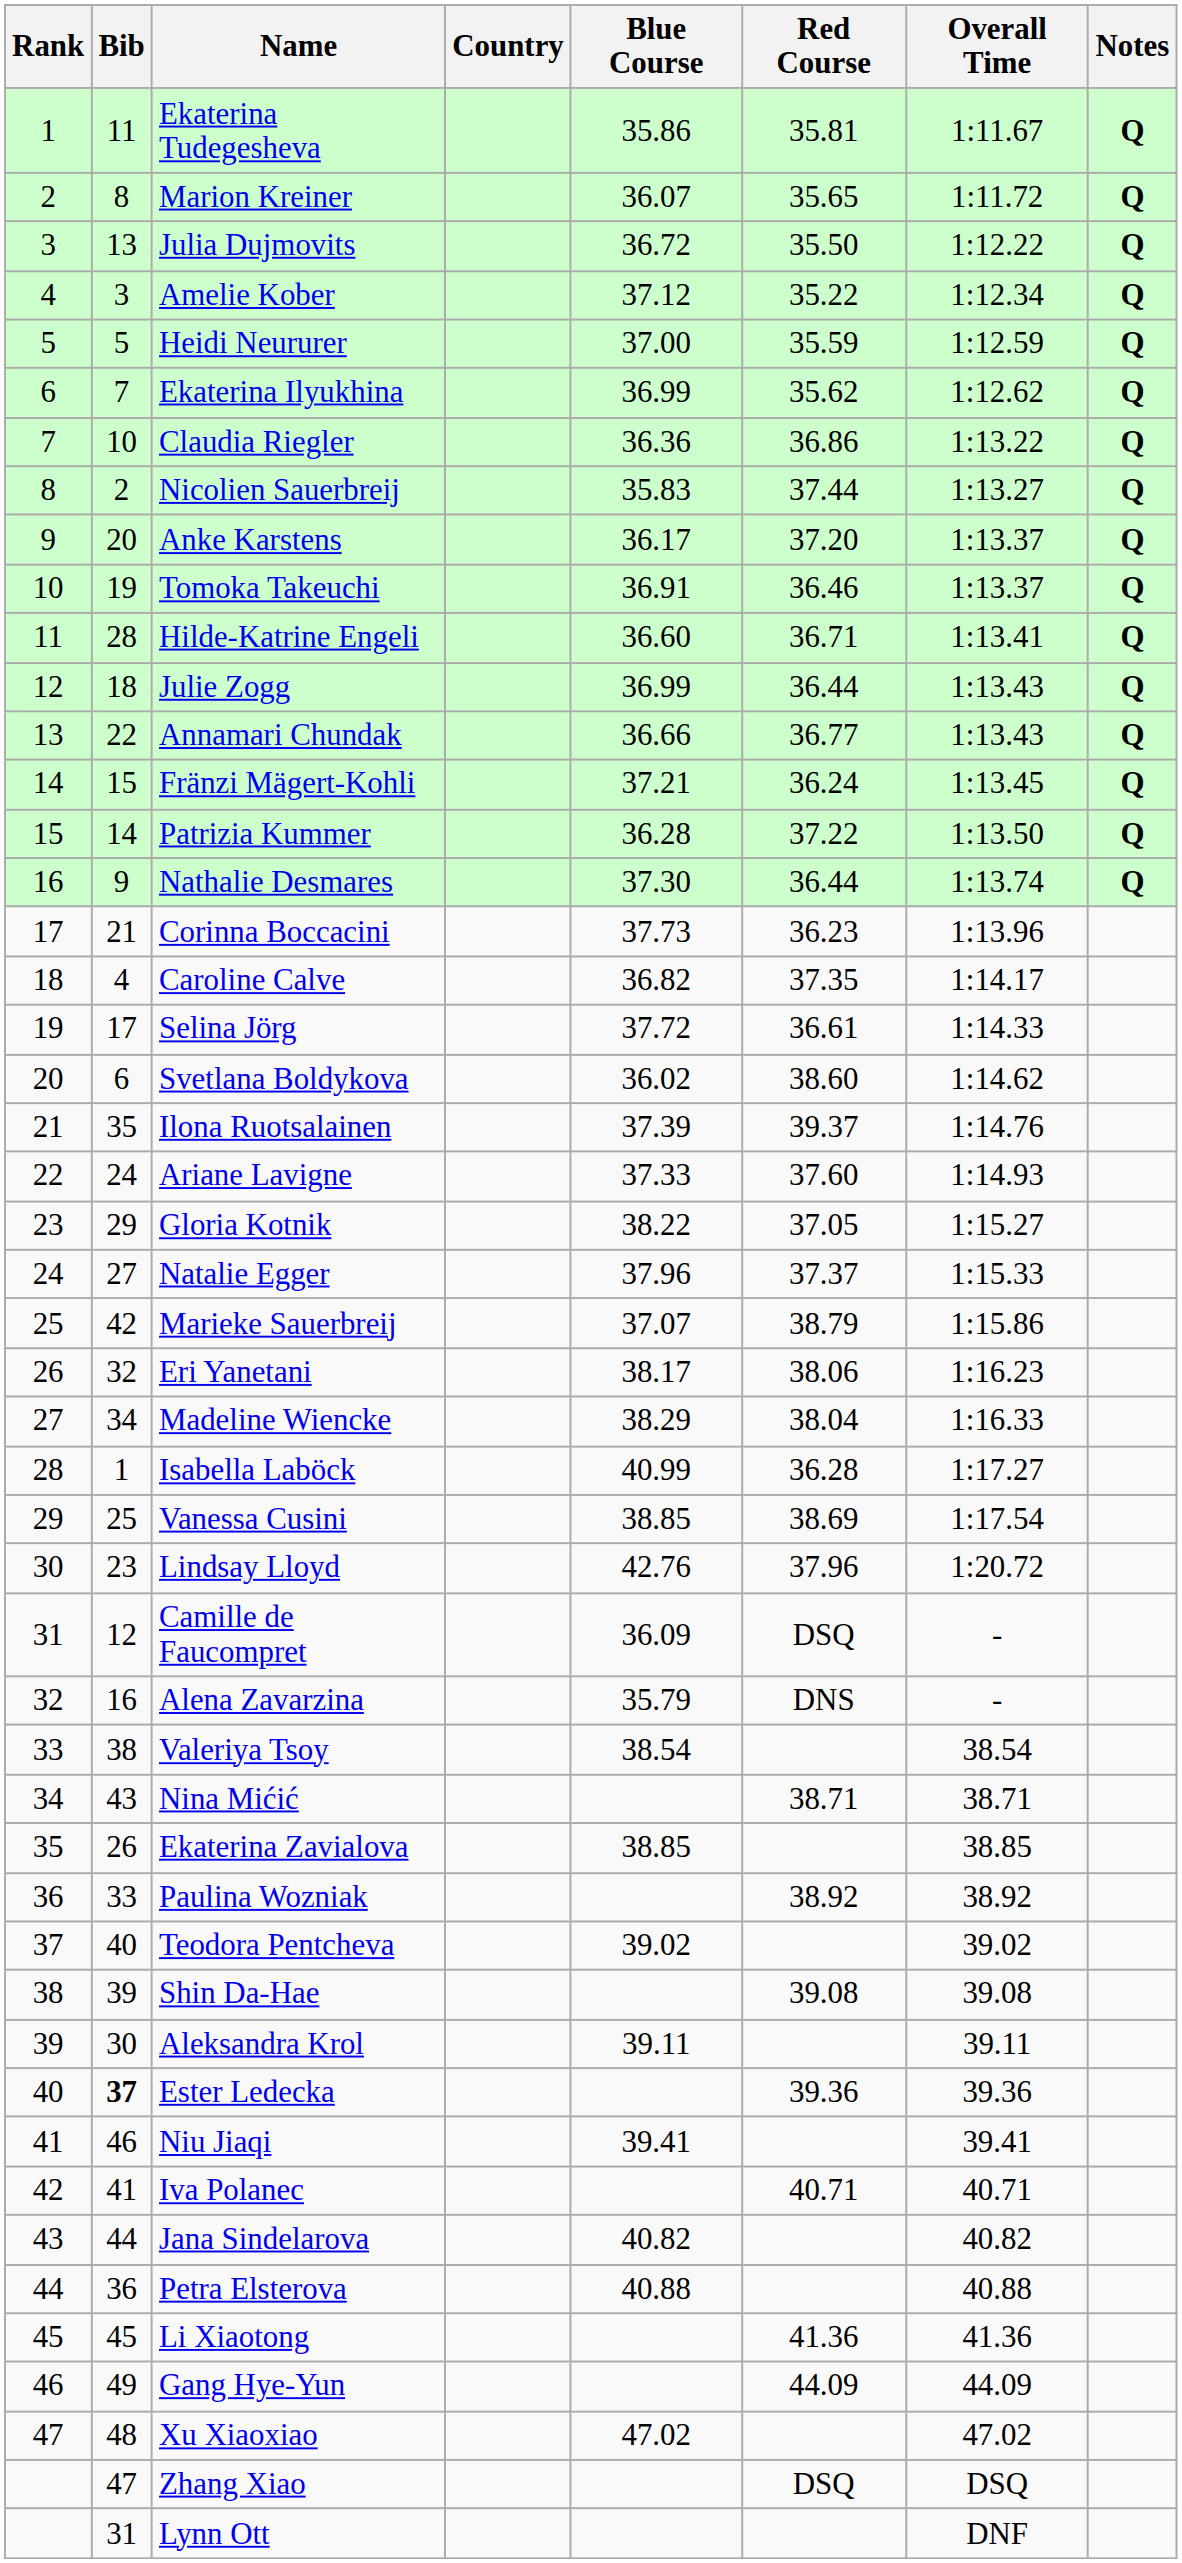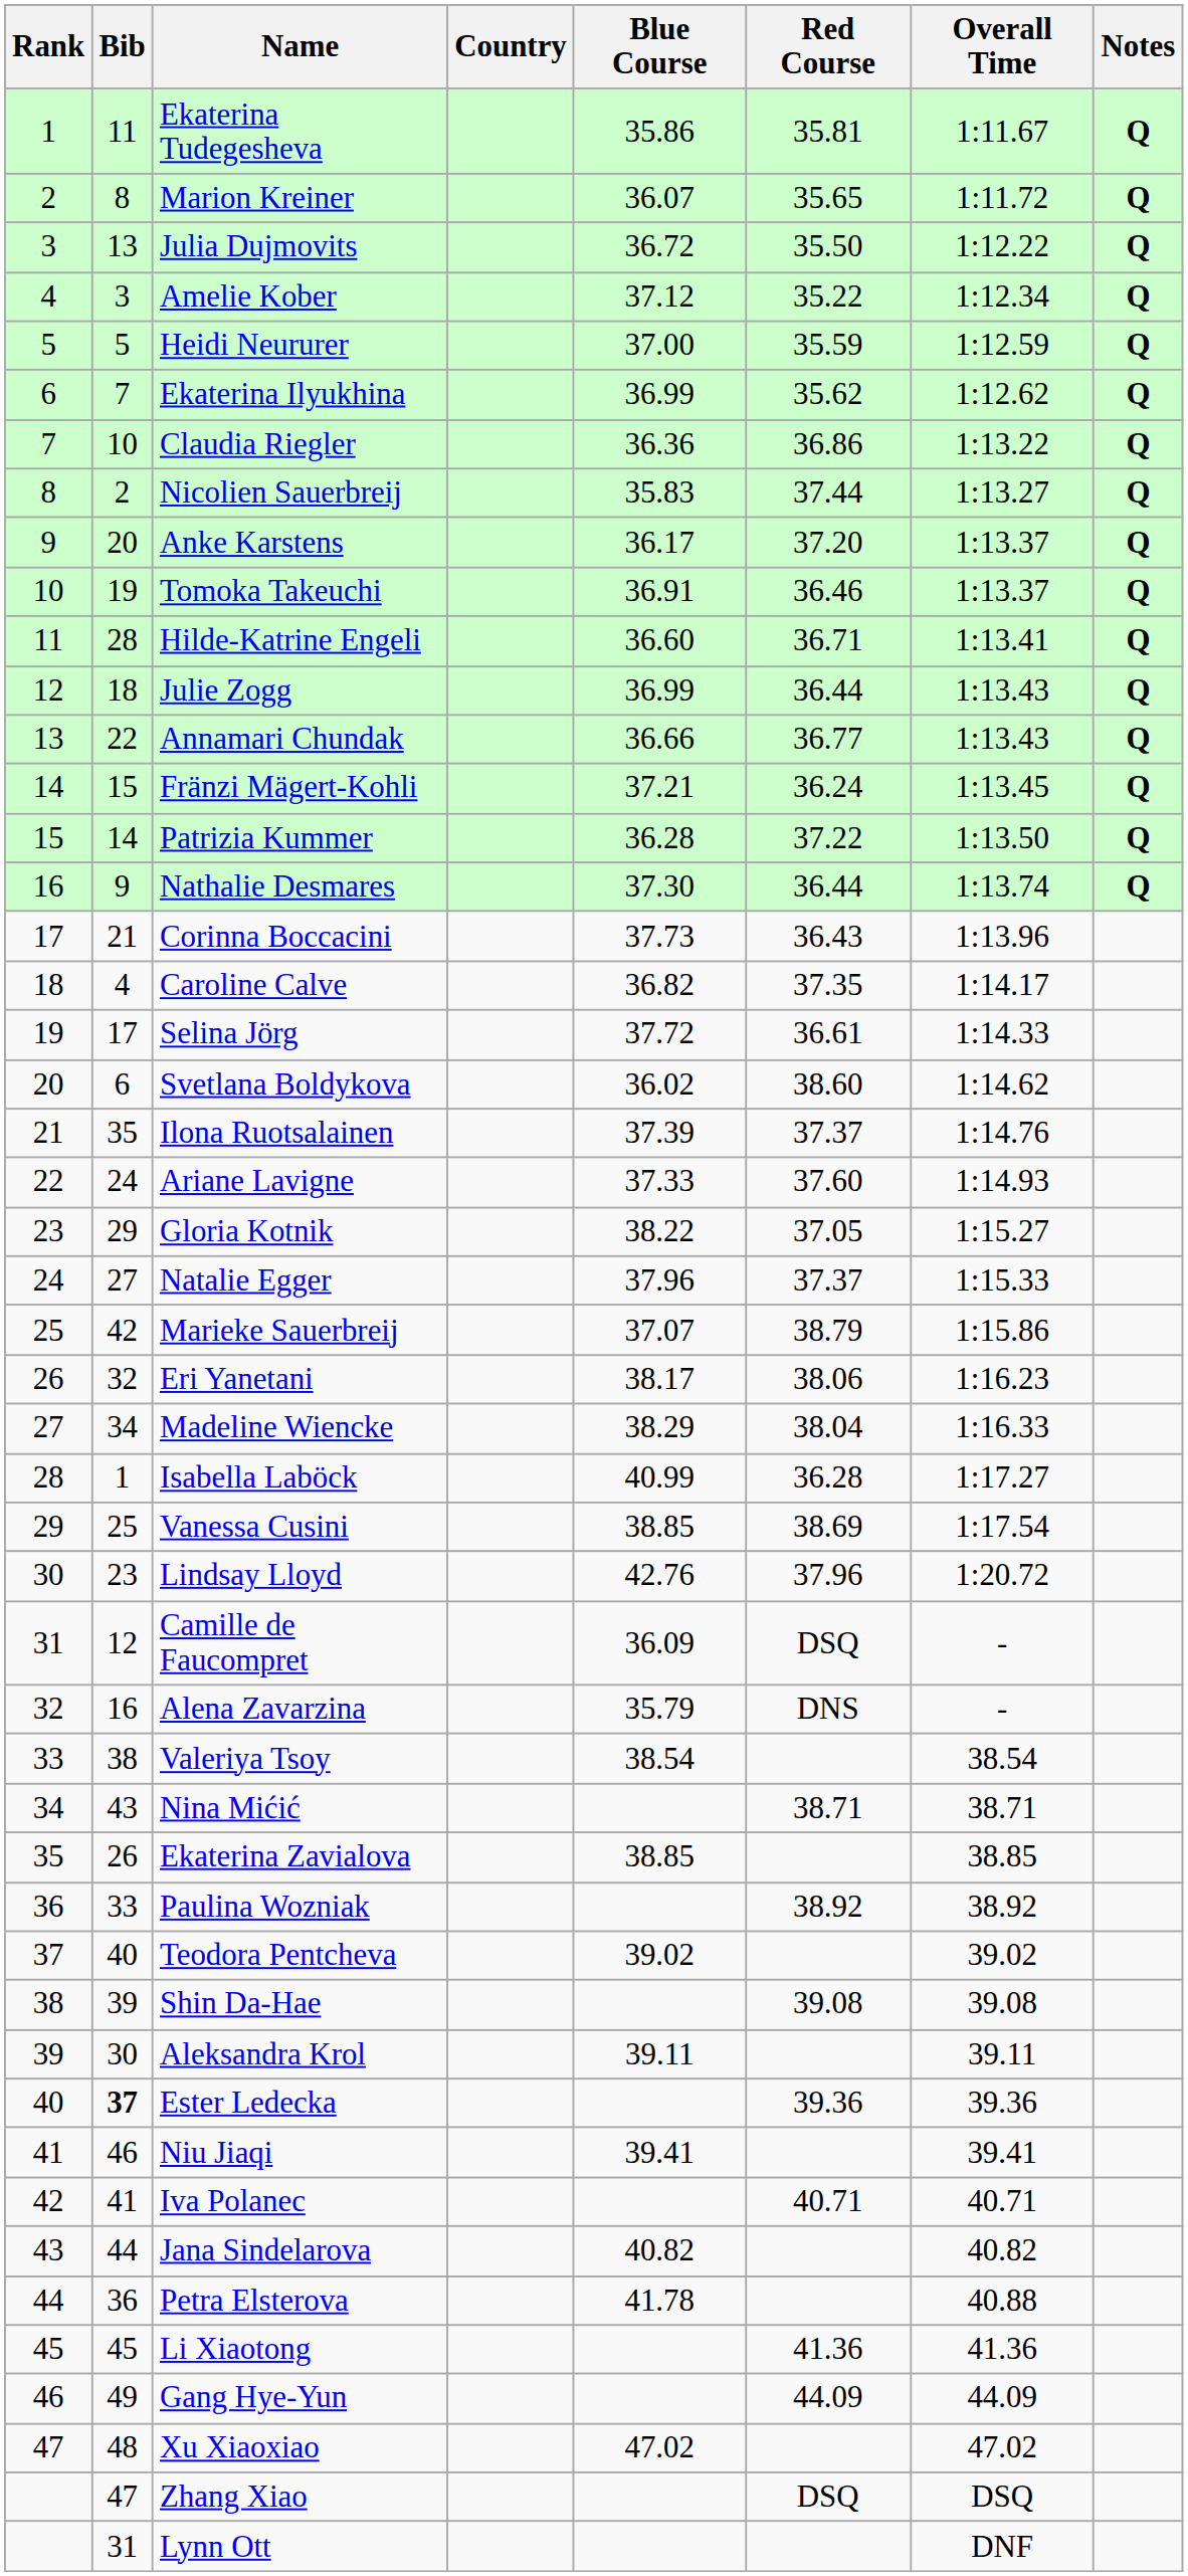Corinna Boccacini | Red Course: 36.23 -> 36.43
Ilona Ruotsalainen | Red Course: 39.37 -> 37.37
Petra Elsterova | Blue Course: 40.88 -> 41.78
